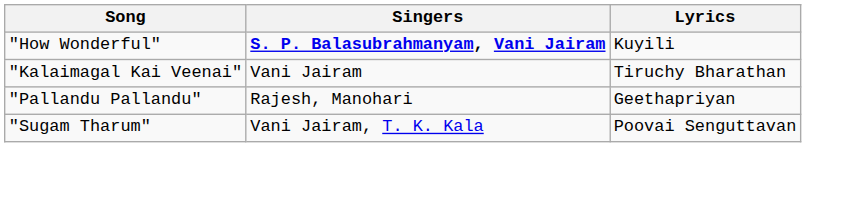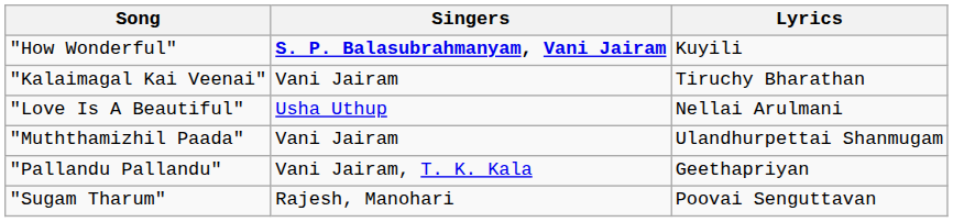+ row: "Love Is A Beautiful" | Usha Uthup | Nellai Arulmani
+ row: "Muththamizhil Paada" | Vani Jairam | Ulandhurpettai Shanmugam
"Pallandu Pallandu" | Singers: Rajesh, Manohari -> Vani Jairam, T. K. Kala
"Sugam Tharum" | Singers: Vani Jairam, T. K. Kala -> Rajesh, Manohari
